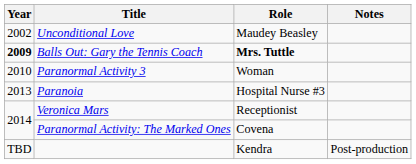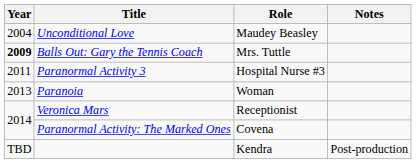Unconditional Love | Year: 2002 -> 2004
Balls Out: Gary the Tennis Coach | Role: bold -> normal
Paranormal Activity 3 | Year: 2010 -> 2011
Paranormal Activity 3 | Role: Woman -> Hospital Nurse #3
Paranoia | Role: Hospital Nurse #3 -> Woman
